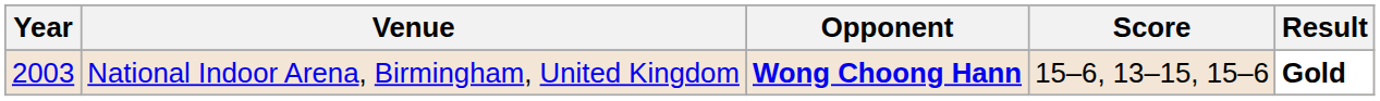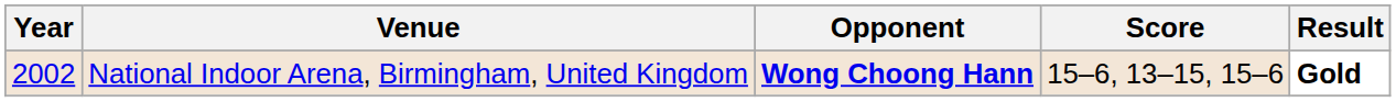National Indoor Arena, Birmingham, United Kingdom | Year: 2003 -> 2002
